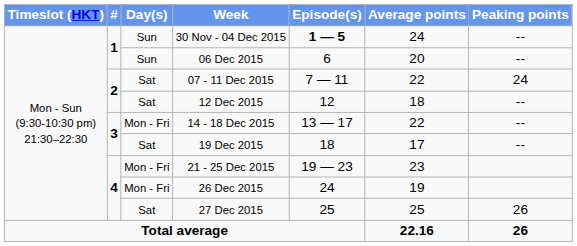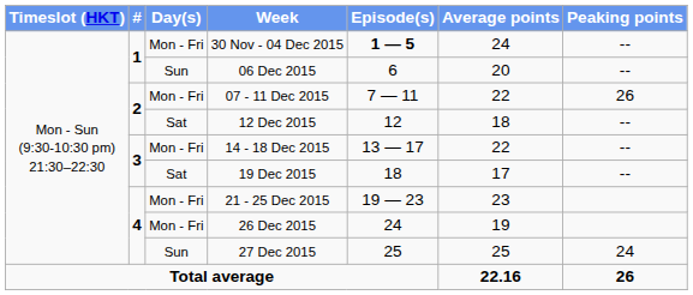30 Nov - 04 Dec 2015 | Day(s): Sun -> Mon - Fri
07 - 11 Dec 2015 | Day(s): Sat -> Mon - Fri
07 - 11 Dec 2015 | Peaking points: 24 -> 26
27 Dec 2015 | Day(s): Sat -> Sun
27 Dec 2015 | Peaking points: 26 -> 24
